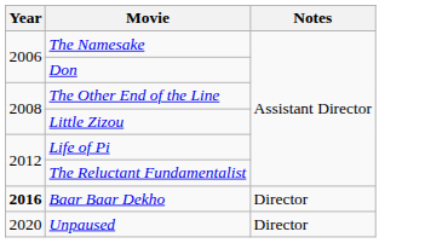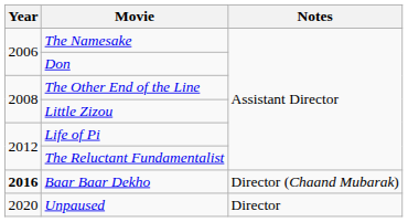Baar Baar Dekho | Notes: Director -> Director (Chaand Mubarak)
